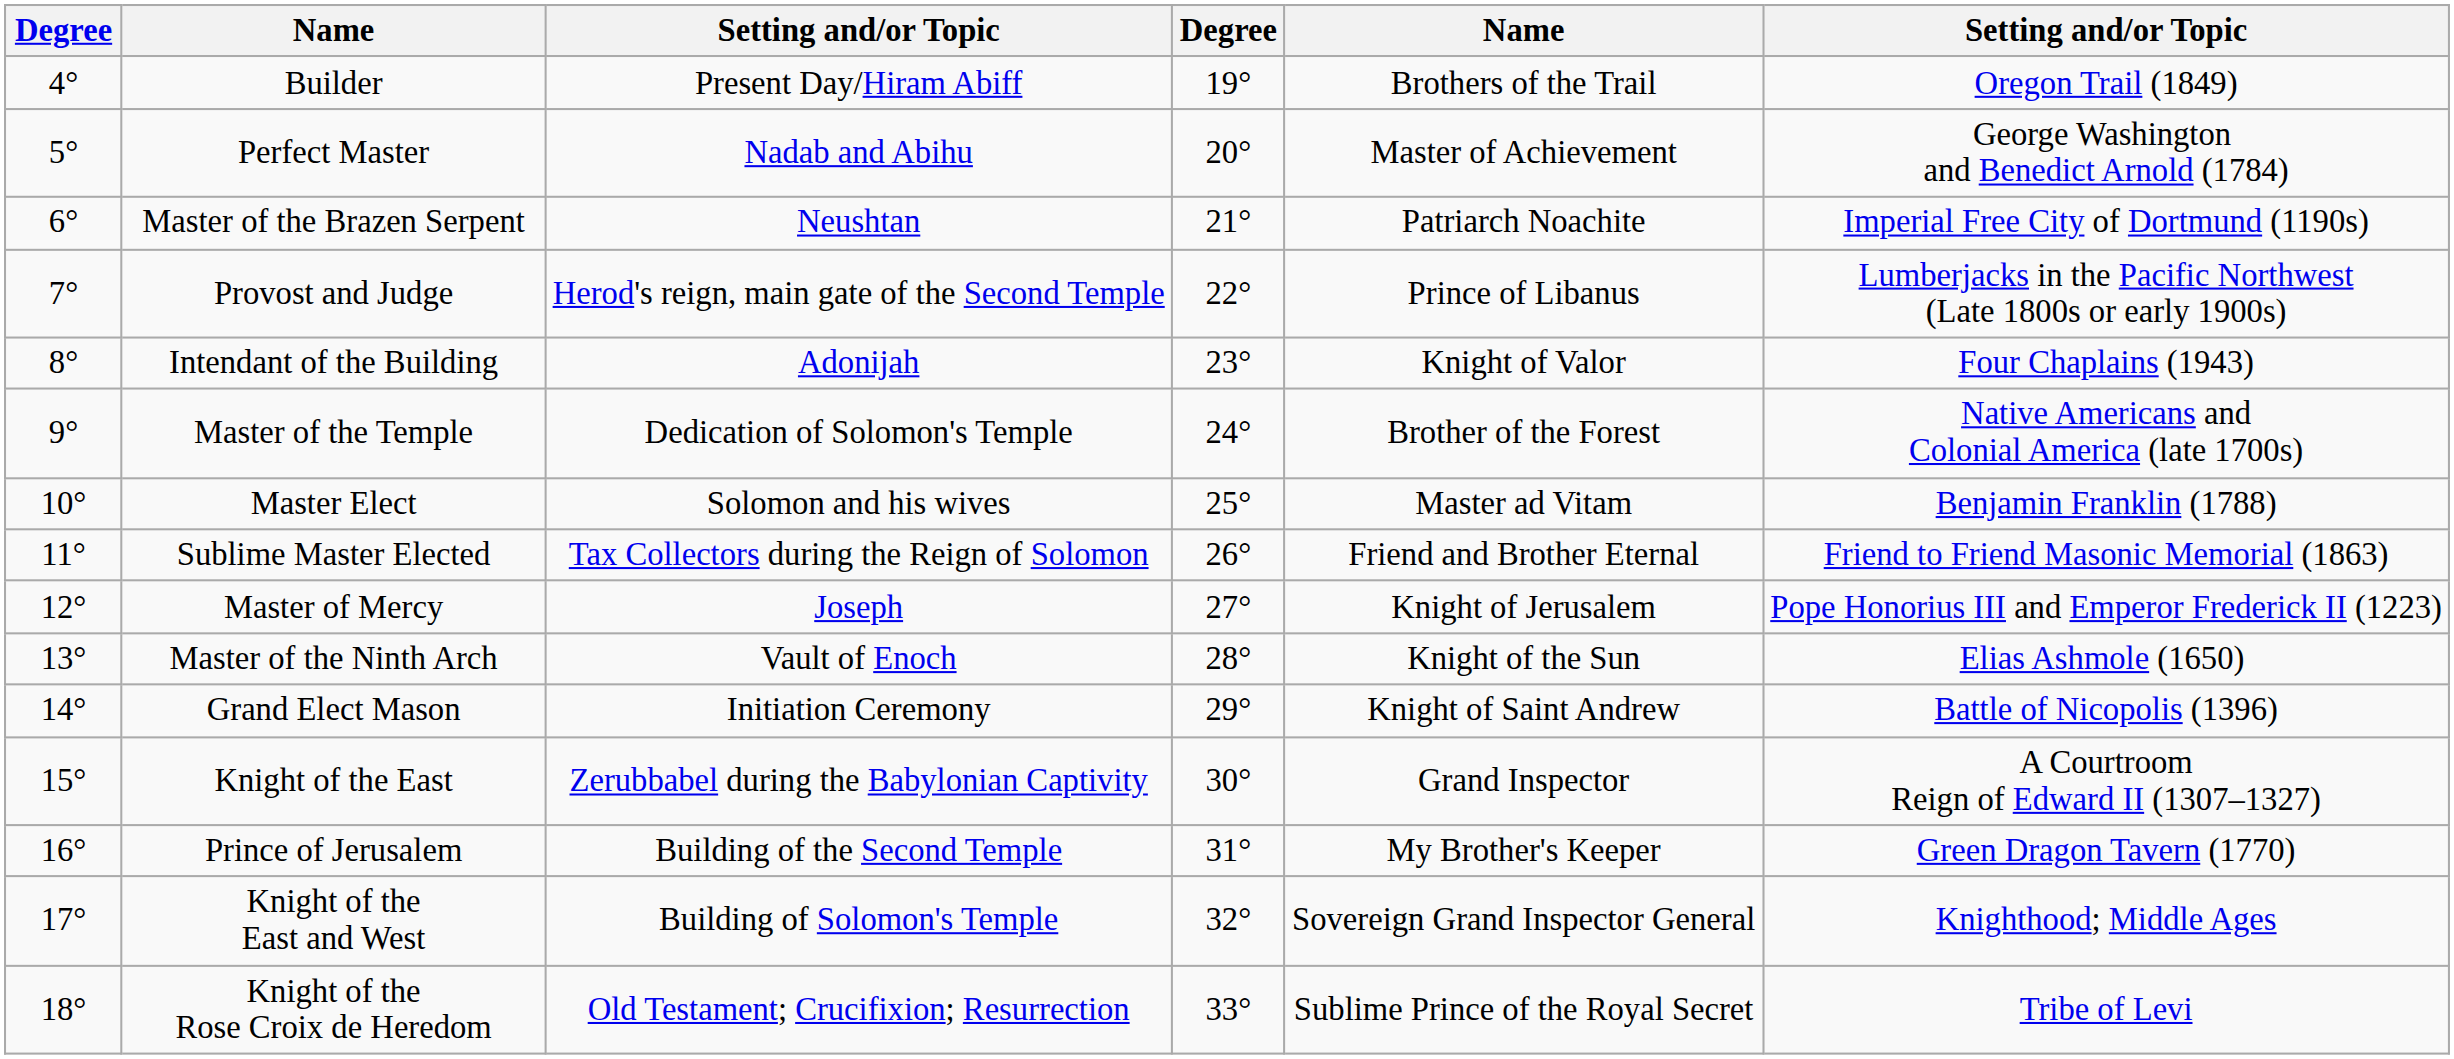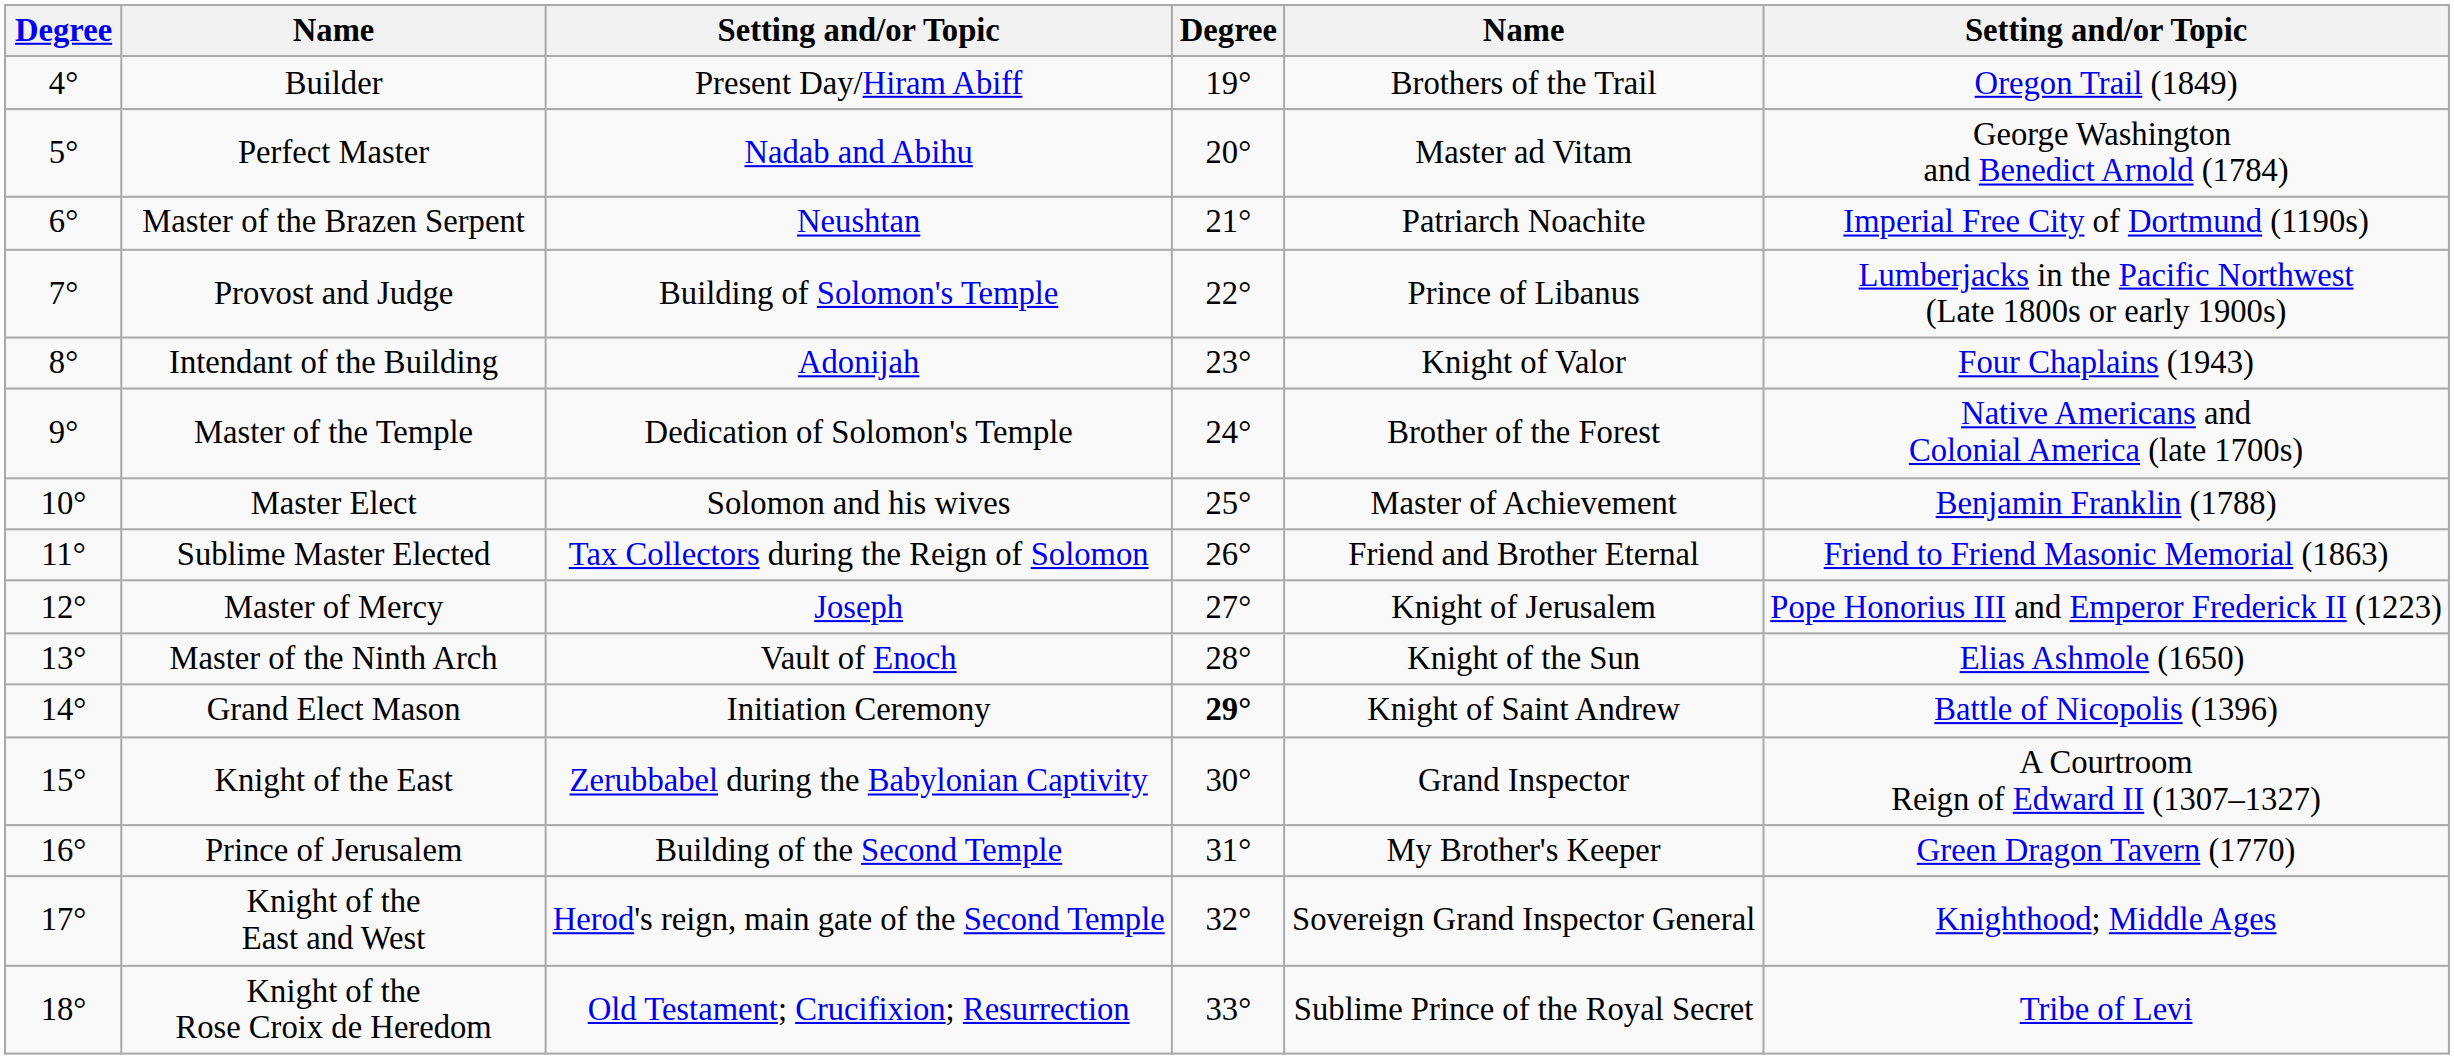Perfect Master | column 5: Master of Achievement -> Master ad Vitam
Provost and Judge | column 3: Herod's reign, main gate of the Second Temple -> Building of Solomon's Temple
Master Elect | column 5: Master ad Vitam -> Master of Achievement
Grand Elect Mason | column 4: normal -> bold
Knight of the East and West | column 3: Building of Solomon's Temple -> Herod's reign, main gate of the Second Temple
